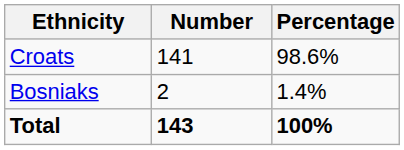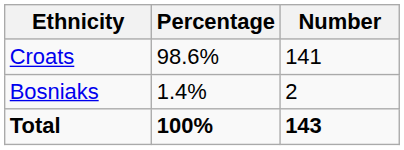columns swapped: Number <-> Percentage
